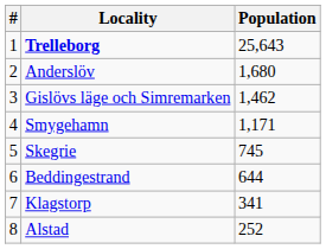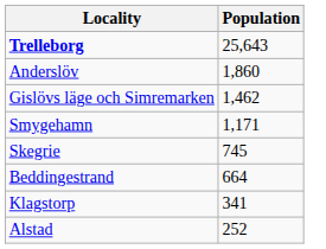- column: # | 1 | 2 | 3 | 4 | 5 | 6 | 7 | 8
Anderslöv | Population: 1,680 -> 1,860
Beddingestrand | Population: 644 -> 664
